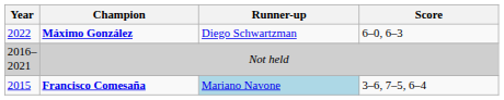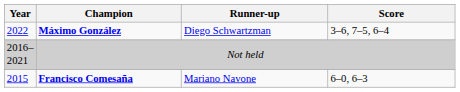Máximo González | Score: 6–0, 6–3 -> 3–6, 7–5, 6–4
Francisco Comesaña | Runner-up: lightblue background -> no background
Francisco Comesaña | Score: 3–6, 7–5, 6–4 -> 6–0, 6–3
